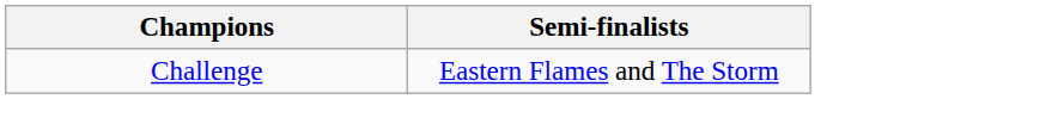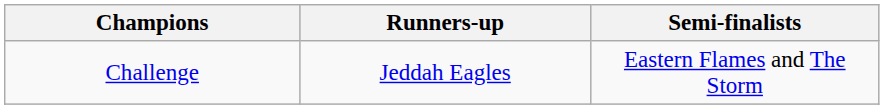+ column: Runners-up | Jeddah Eagles
